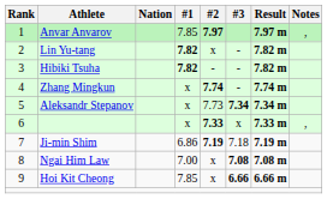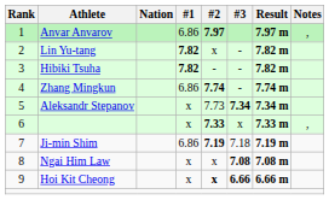Anvar Anvarov | #1: 7.85 -> 6.86
Zhang Mingkun | #1: x -> 6.86
Ngai Him Law | #1: 7.00 -> x
Hoi Kit Cheong | #1: 7.85 -> x
Hoi Kit Cheong | #2: normal -> bold
